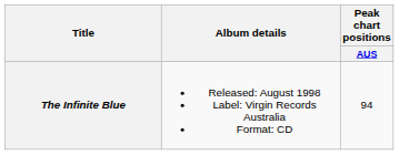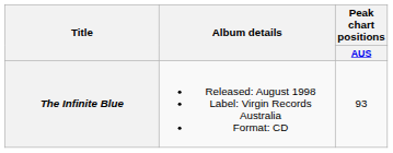The Infinite Blue | Peak chart positions / AUS: 94 -> 93
